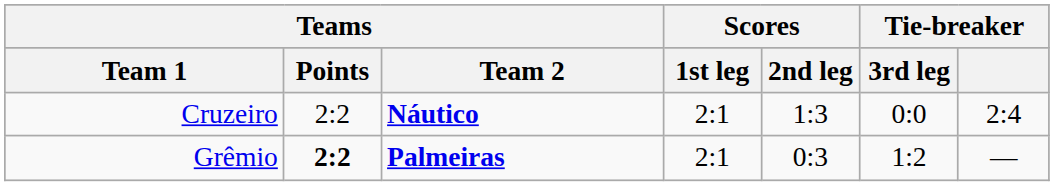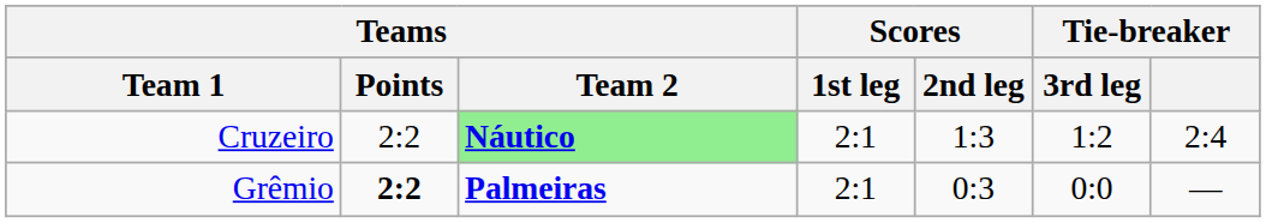Cruzeiro | Teams / Team 2: no background -> lightgreen background
Cruzeiro | Tie-breaker / 3rd leg: 0:0 -> 1:2
Grêmio | Tie-breaker / 3rd leg: 1:2 -> 0:0
